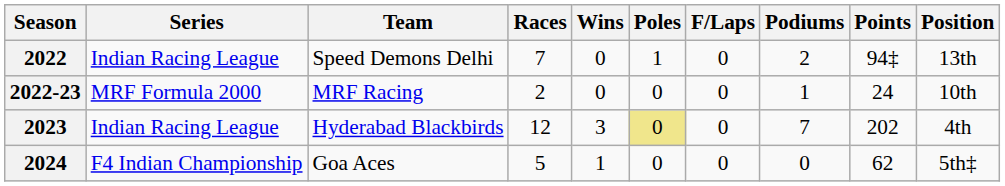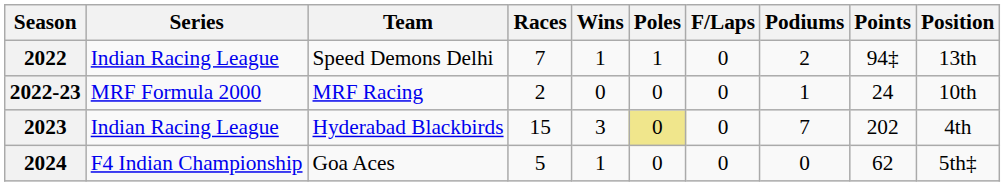2022 | Wins: 0 -> 1
2023 | Races: 12 -> 15
